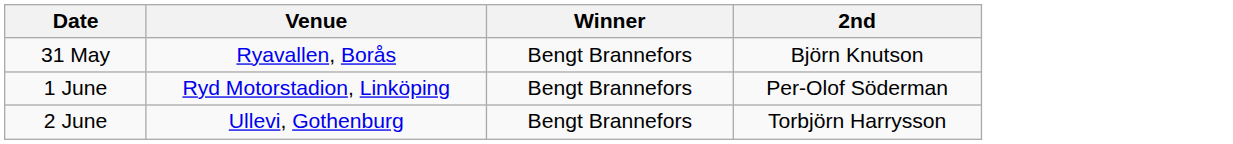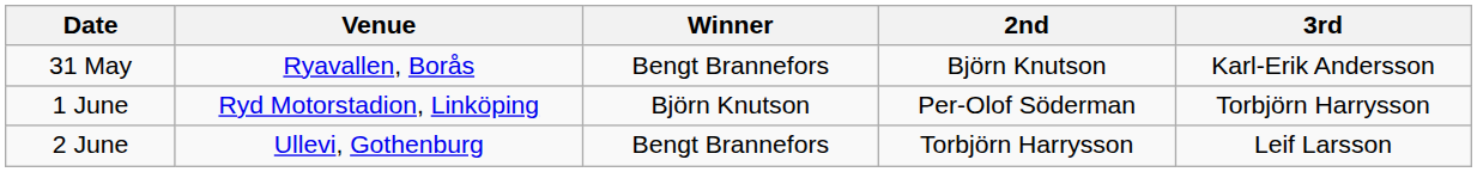+ column: 3rd | Karl-Erik Andersson | Torbjörn Harrysson | Leif Larsson
1 June | Winner: Bengt Brannefors -> Björn Knutson
